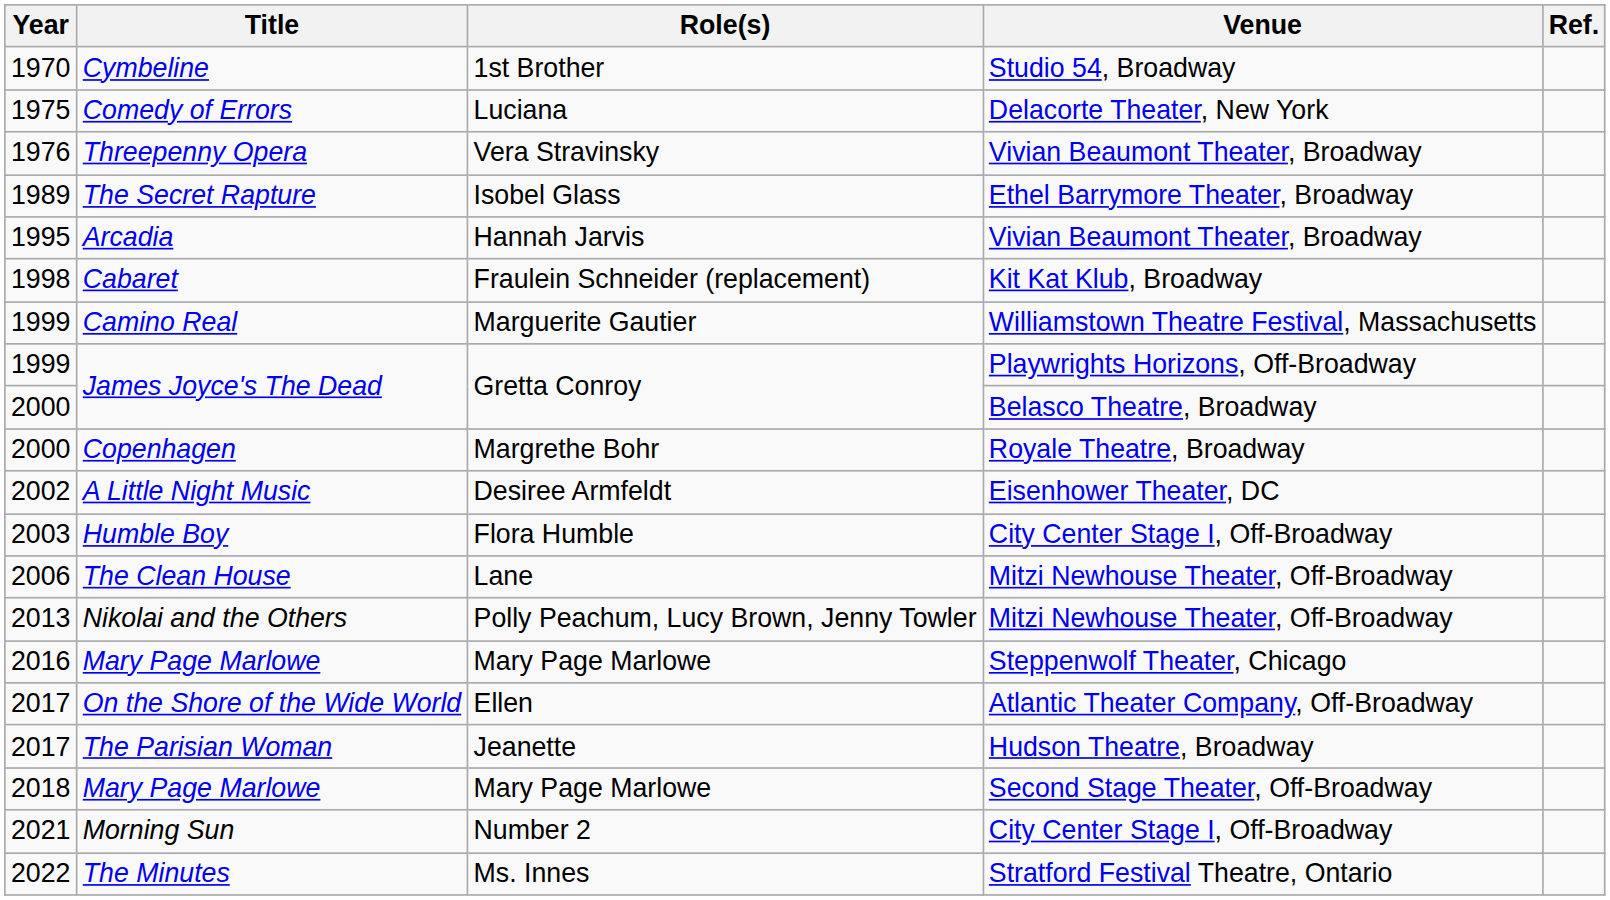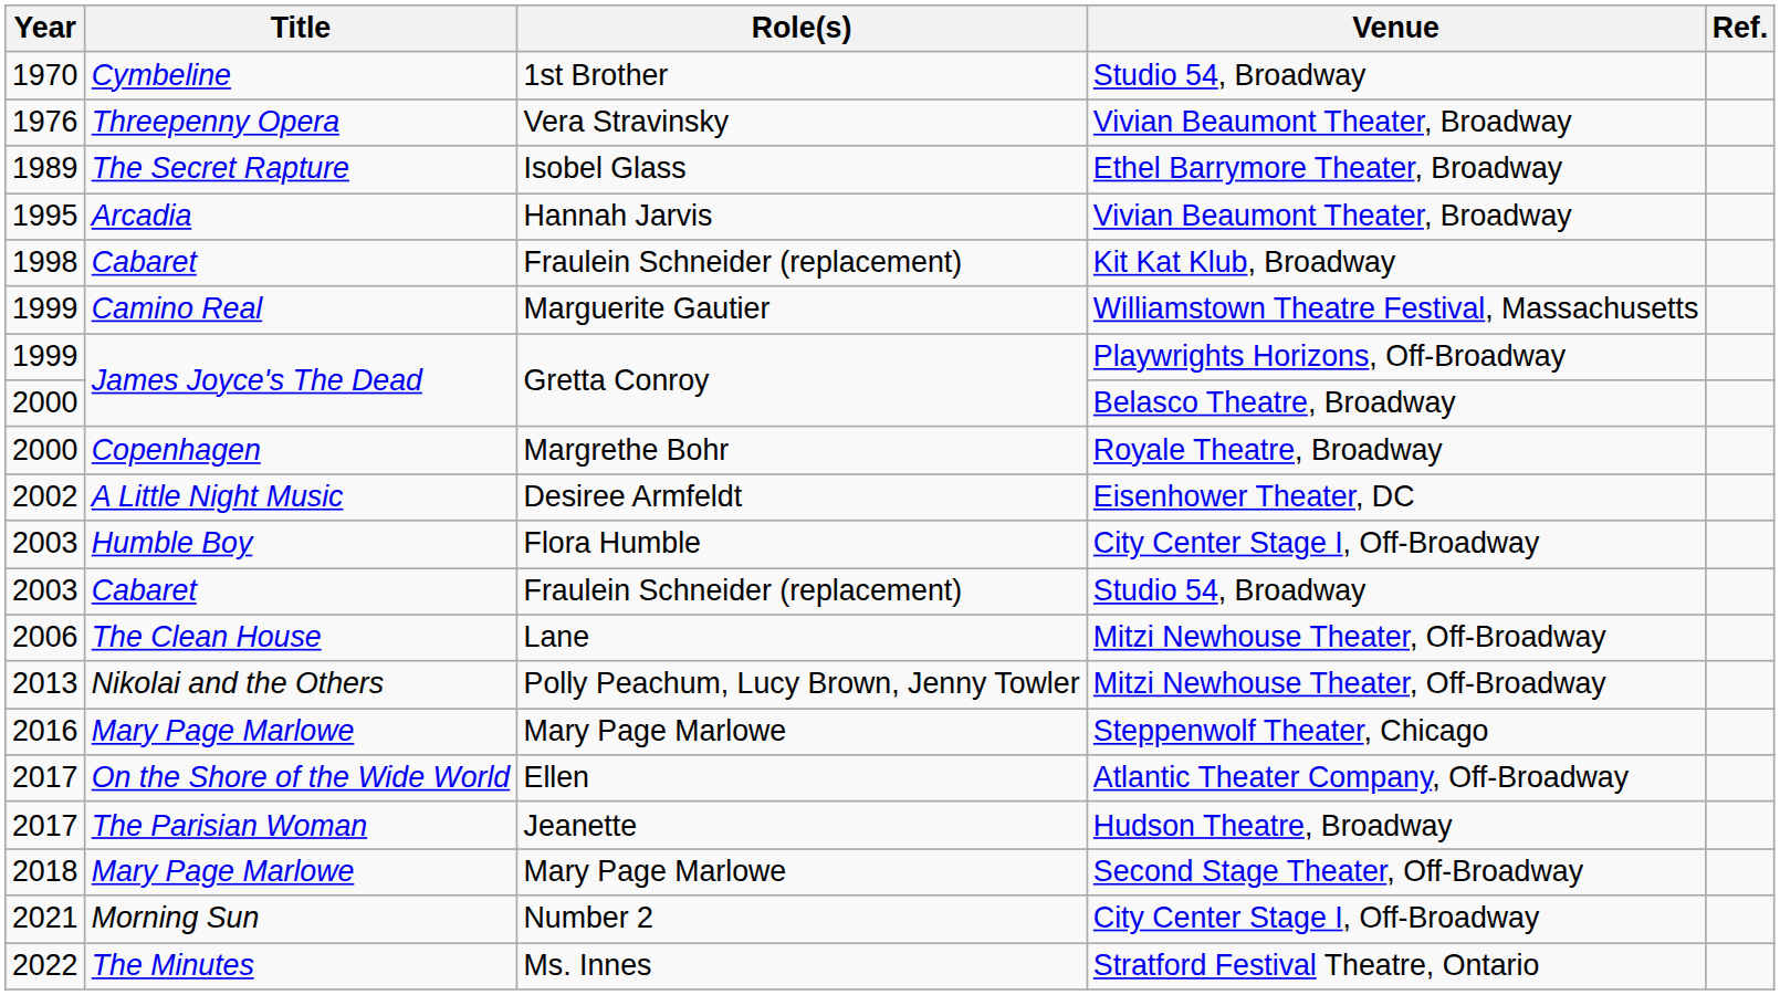- row: 1975 | Comedy of Errors | Luciana | Delacorte Theater, New York
+ row: 2003 | Cabaret | Fraulein Schneider (replacement) | Studio 54, Broadway
